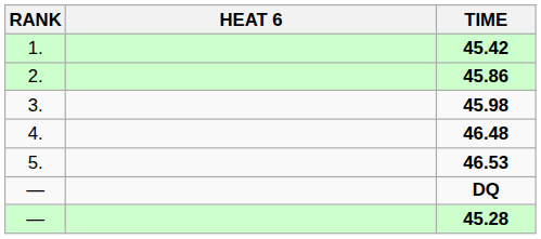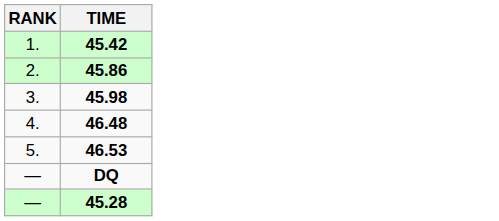- column: HEAT 6
